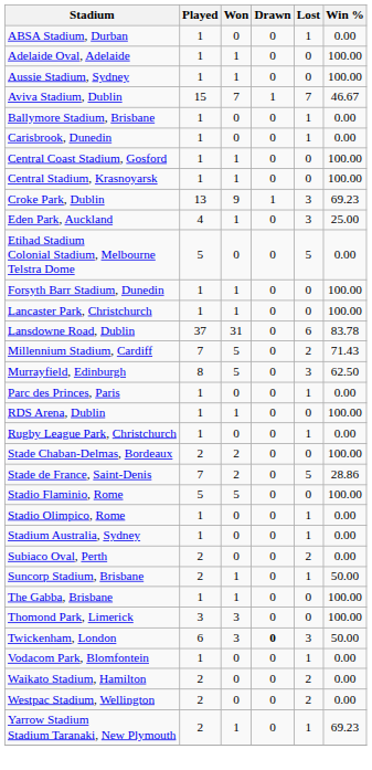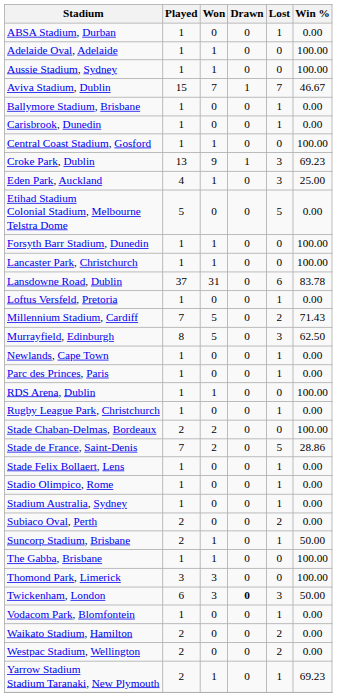- row: Central Stadium, Krasnoyarsk | 1 | 1 | 0 | 0 | 100.00
+ row: Loftus Versfeld, Pretoria | 1 | 0 | 0 | 1 | 0.00
+ row: Newlands, Cape Town | 1 | 0 | 0 | 1 | 0.00
+ row: Stade Felix Bollaert, Lens | 1 | 0 | 0 | 1 | 0.00
- row: Stadio Flaminio, Rome | 5 | 5 | 0 | 0 | 100.00
